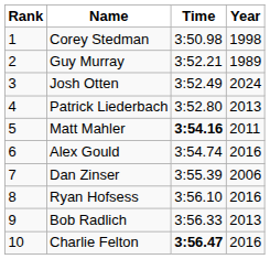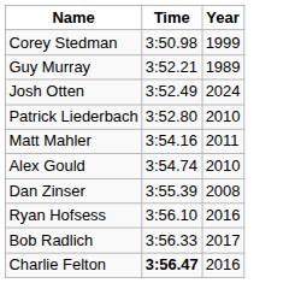- column: Rank | 1 | 2 | 3 | 4 | 5 | 6 | 7 | 8 | 9 | 10
Corey Stedman | Year: 1998 -> 1999
Patrick Liederbach | Year: 2013 -> 2010
Matt Mahler | Time: bold -> normal
Alex Gould | Year: 2016 -> 2010
Dan Zinser | Year: 2006 -> 2008
Bob Radlich | Year: 2013 -> 2017
